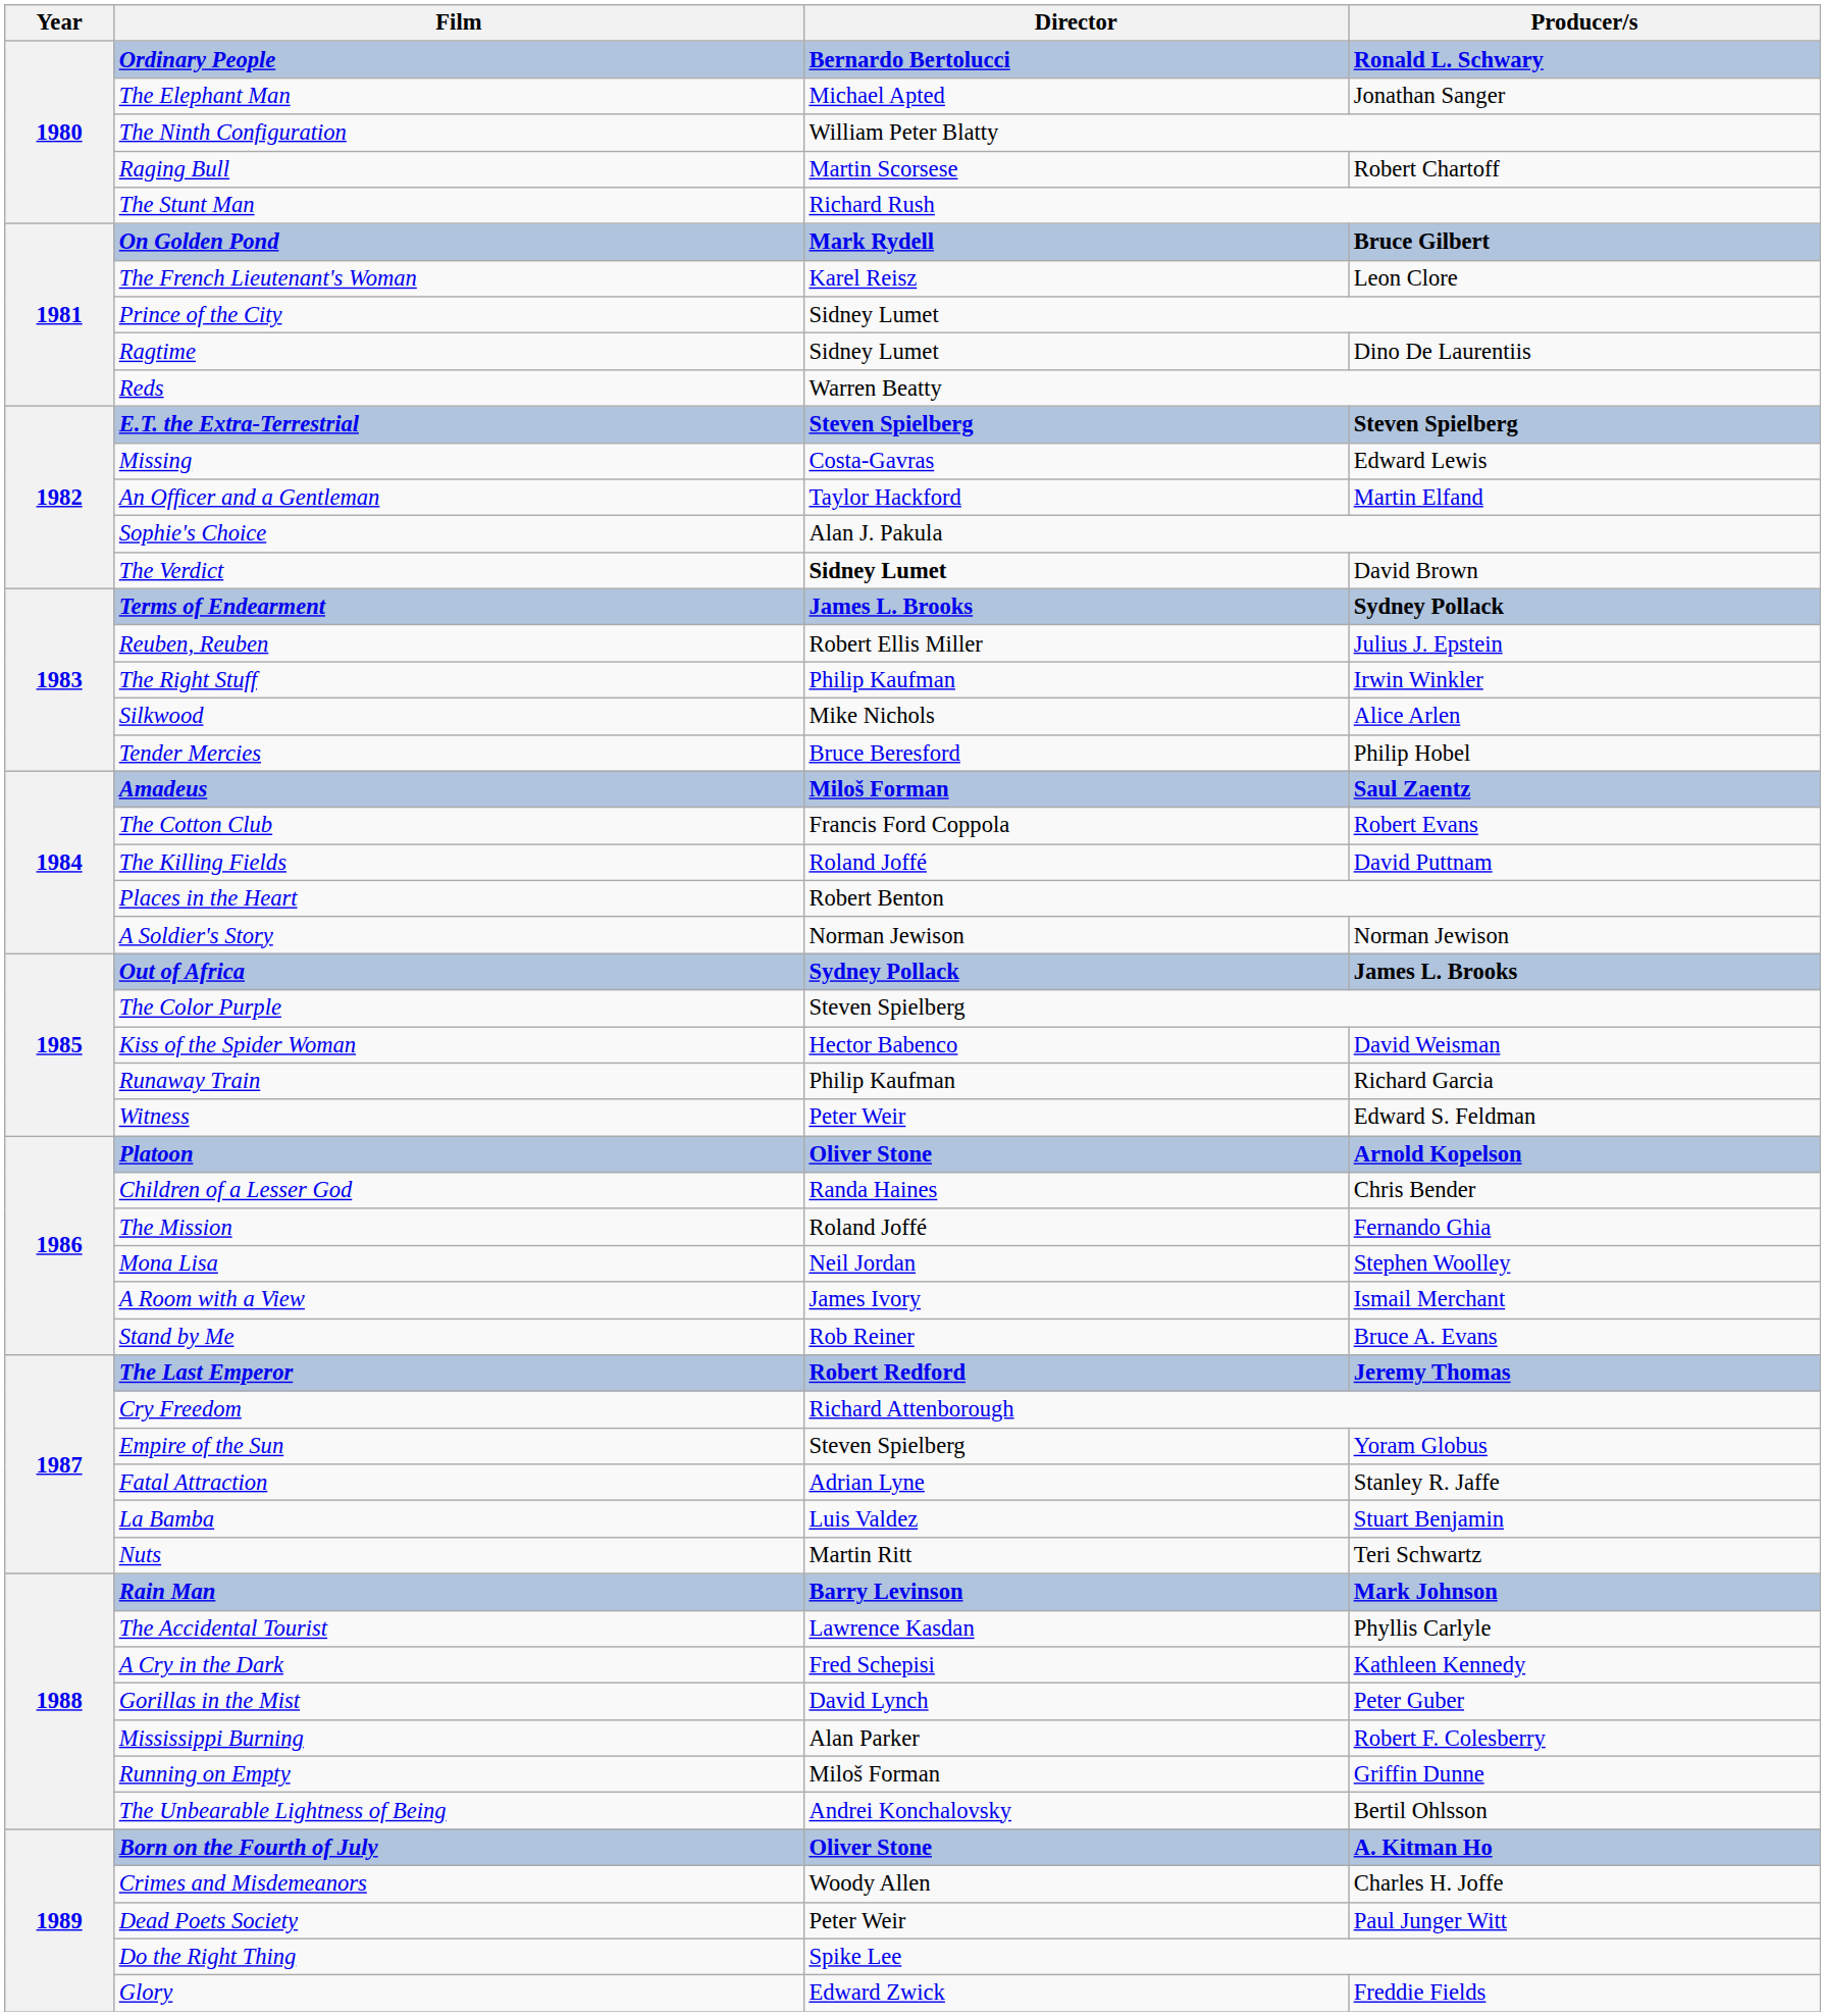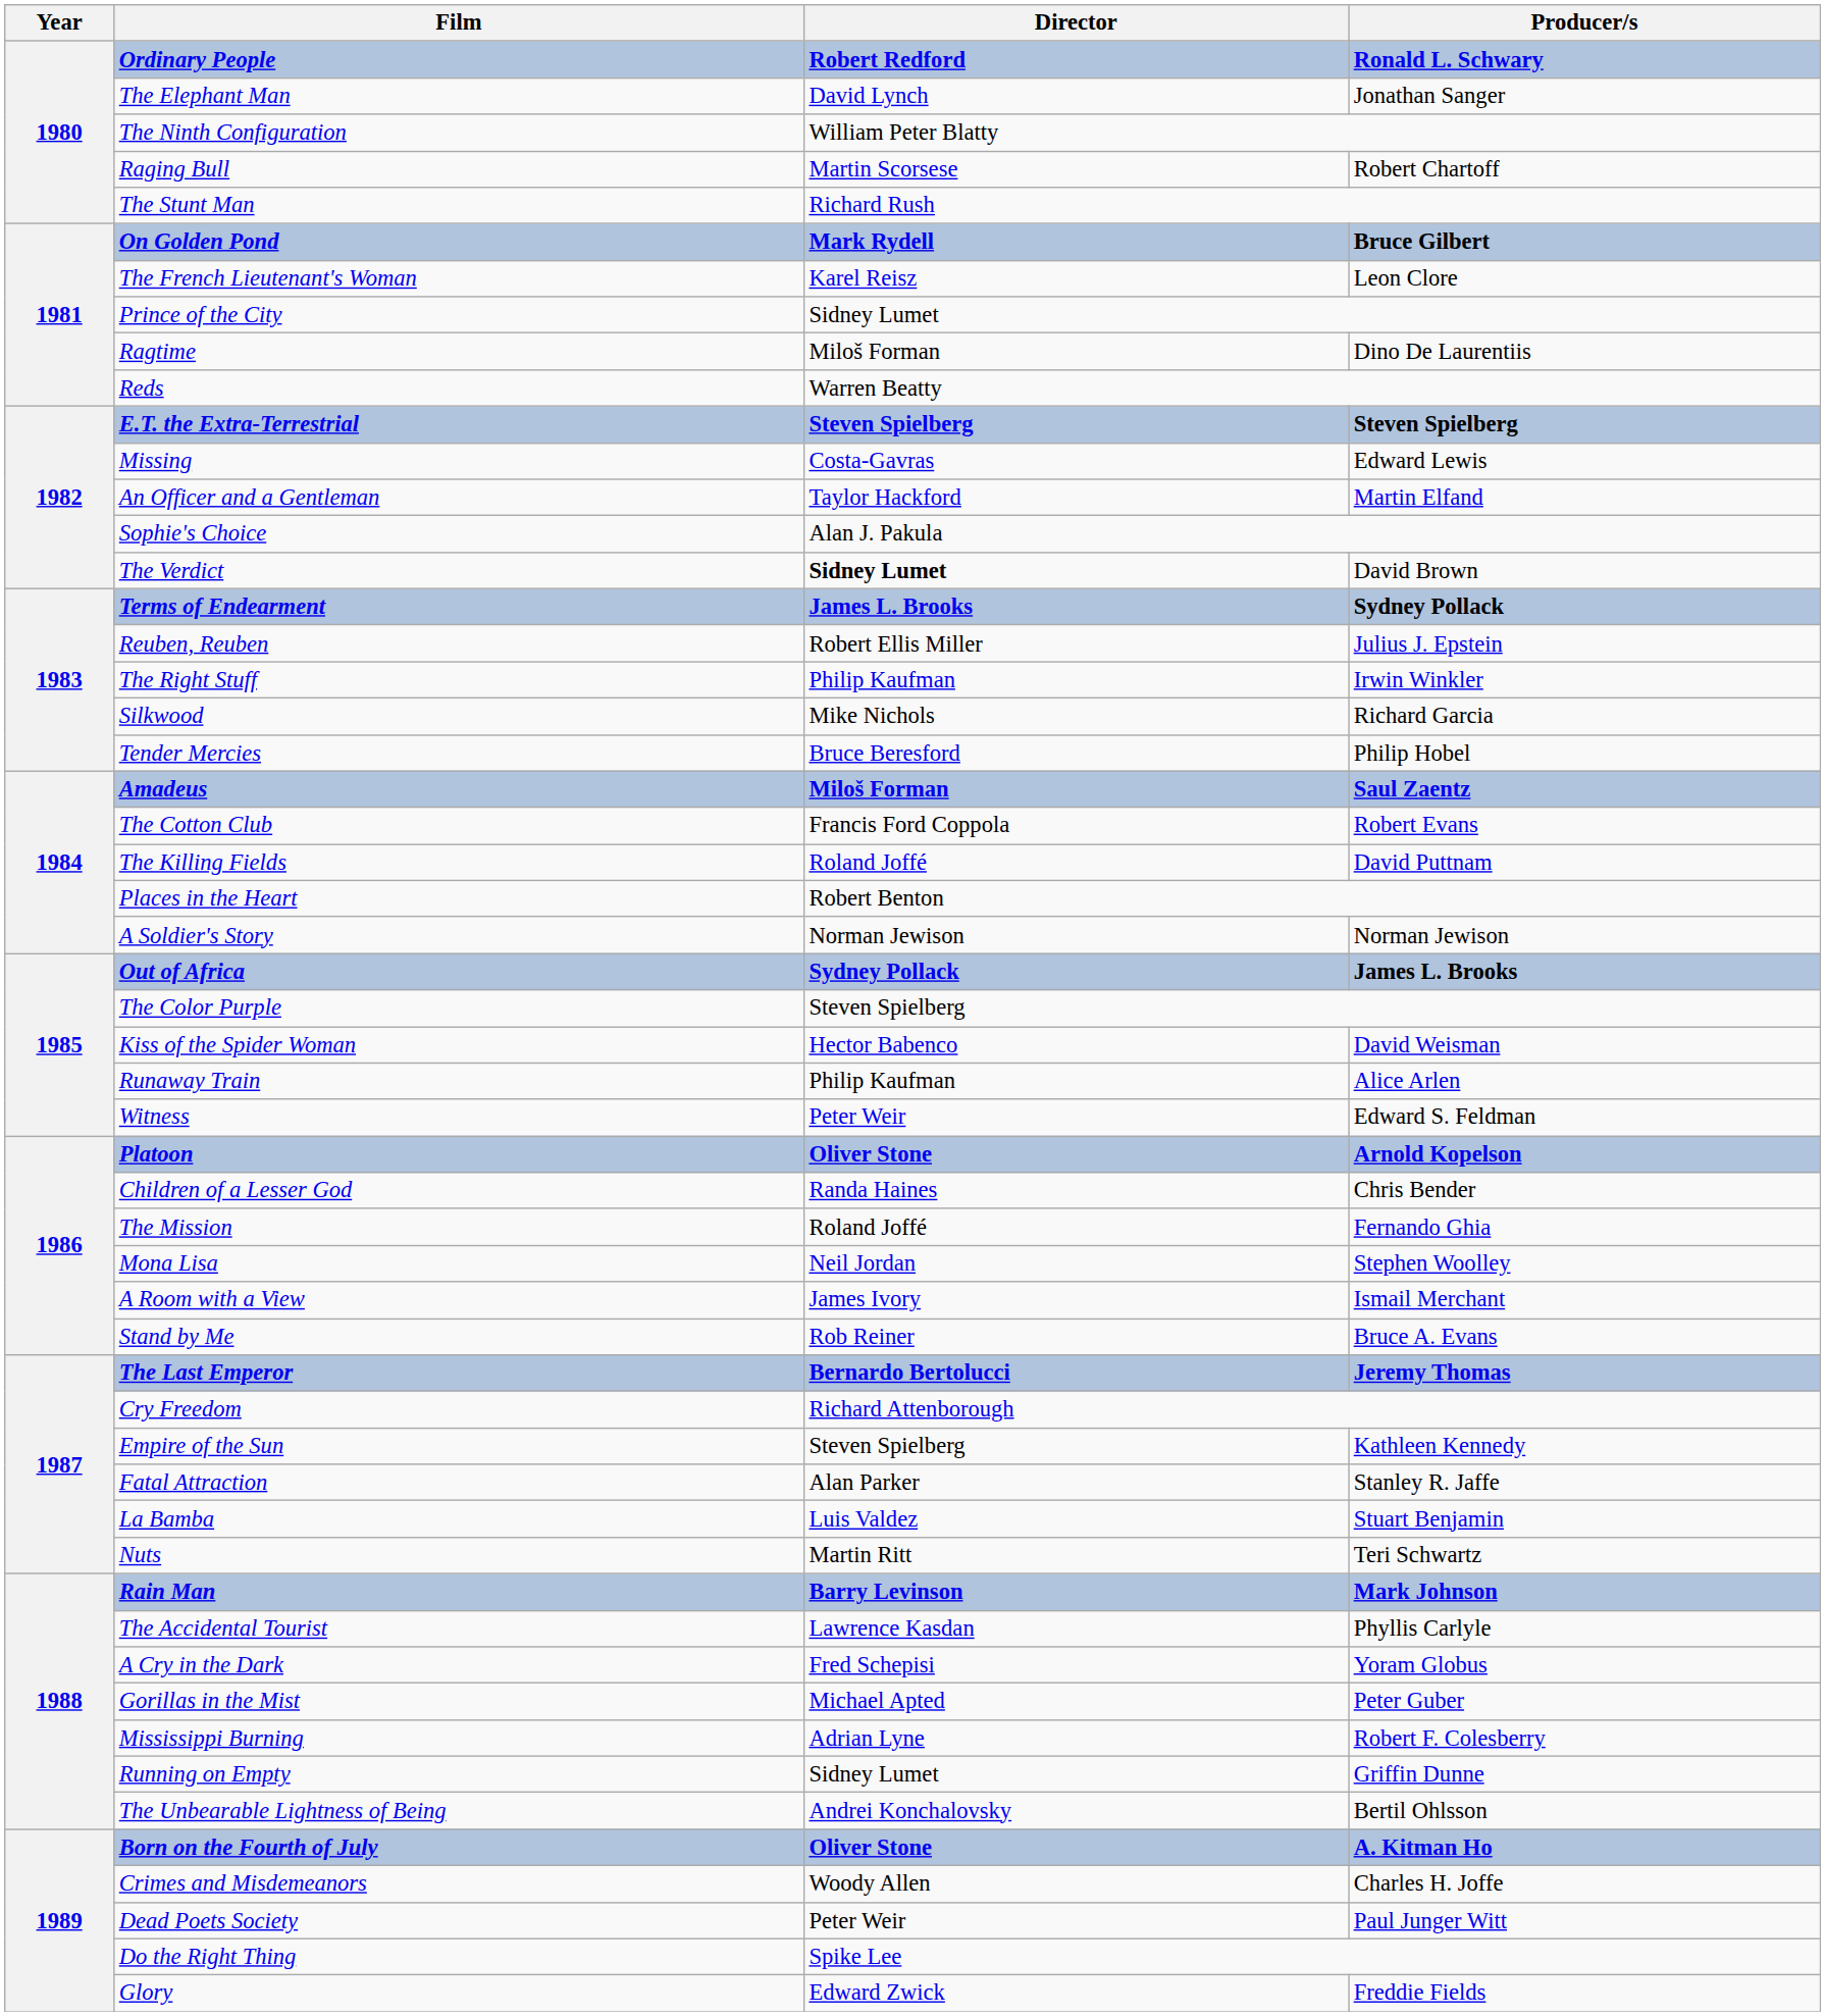Ordinary People | Director: Bernardo Bertolucci -> Robert Redford
The Elephant Man | Director: Michael Apted -> David Lynch
Ragtime | Director: Sidney Lumet -> Miloš Forman
Silkwood | Producer/s: Alice Arlen -> Richard Garcia
Runaway Train | Producer/s: Richard Garcia -> Alice Arlen
The Last Emperor | Director: Robert Redford -> Bernardo Bertolucci
Empire of the Sun | Producer/s: Yoram Globus -> Kathleen Kennedy
Fatal Attraction | Director: Adrian Lyne -> Alan Parker
A Cry in the Dark | Producer/s: Kathleen Kennedy -> Yoram Globus
Gorillas in the Mist | Director: David Lynch -> Michael Apted
Mississippi Burning | Director: Alan Parker -> Adrian Lyne
Running on Empty | Director: Miloš Forman -> Sidney Lumet
